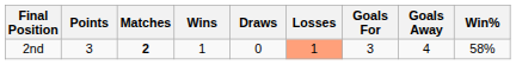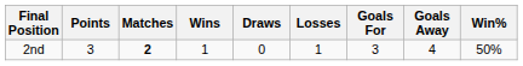2nd | Losses: lightsalmon background -> no background
2nd | Win%: 58% -> 50%
